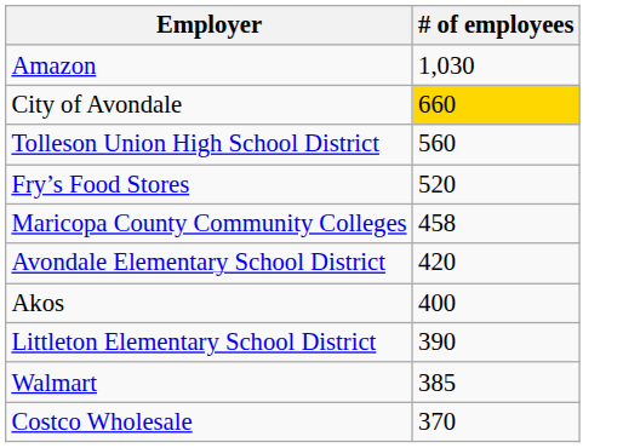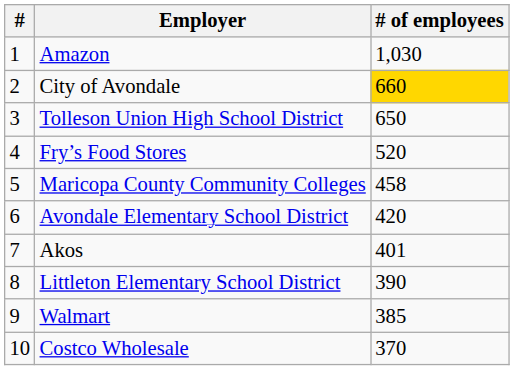+ column: # | 1 | 2 | 3 | 4 | 5 | 6 | 7 | 8 | 9 | 10
Tolleson Union High School District | # of employees: 560 -> 650
Akos | # of employees: 400 -> 401
